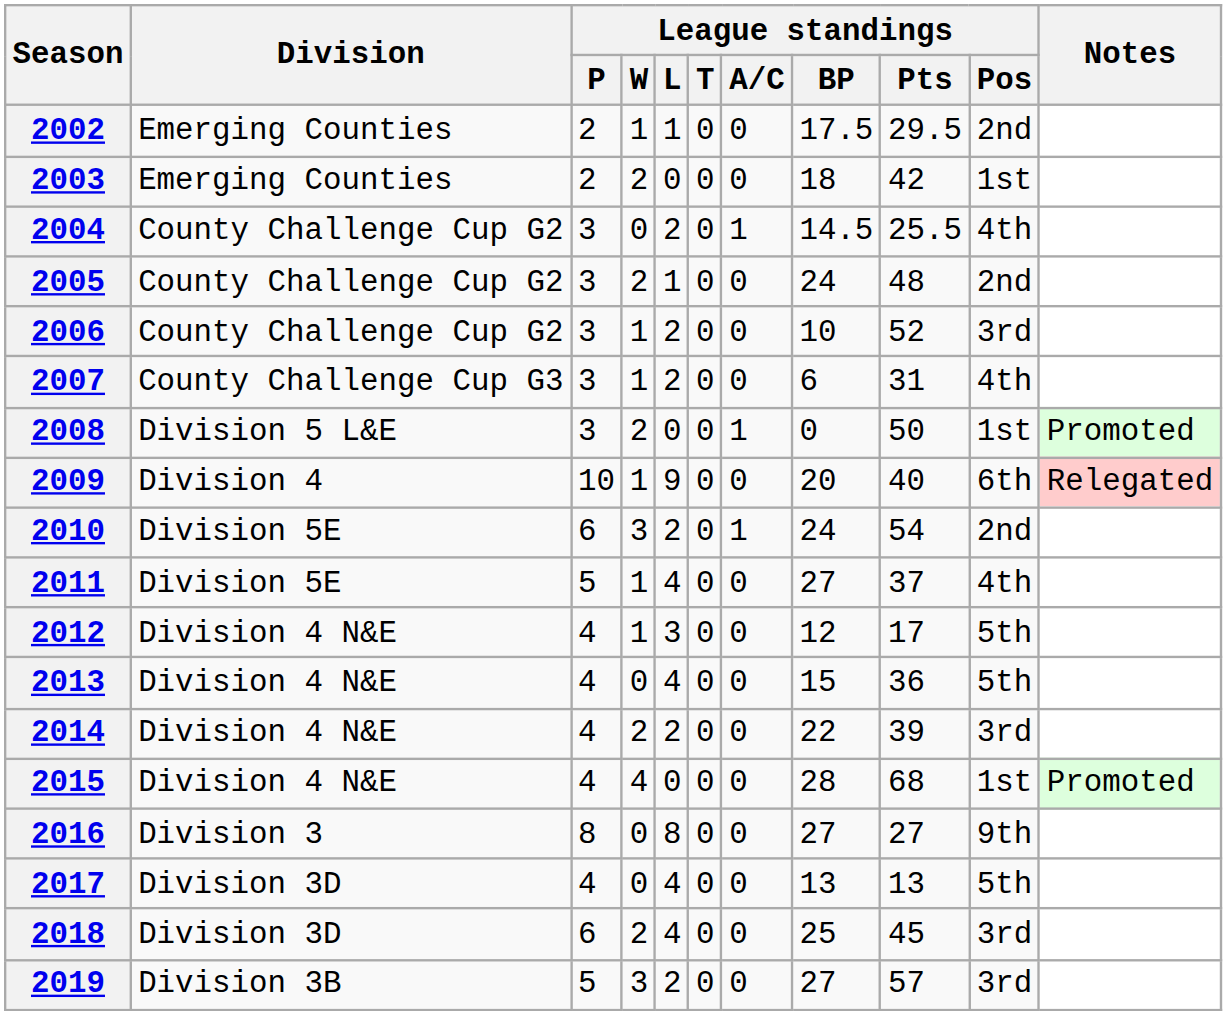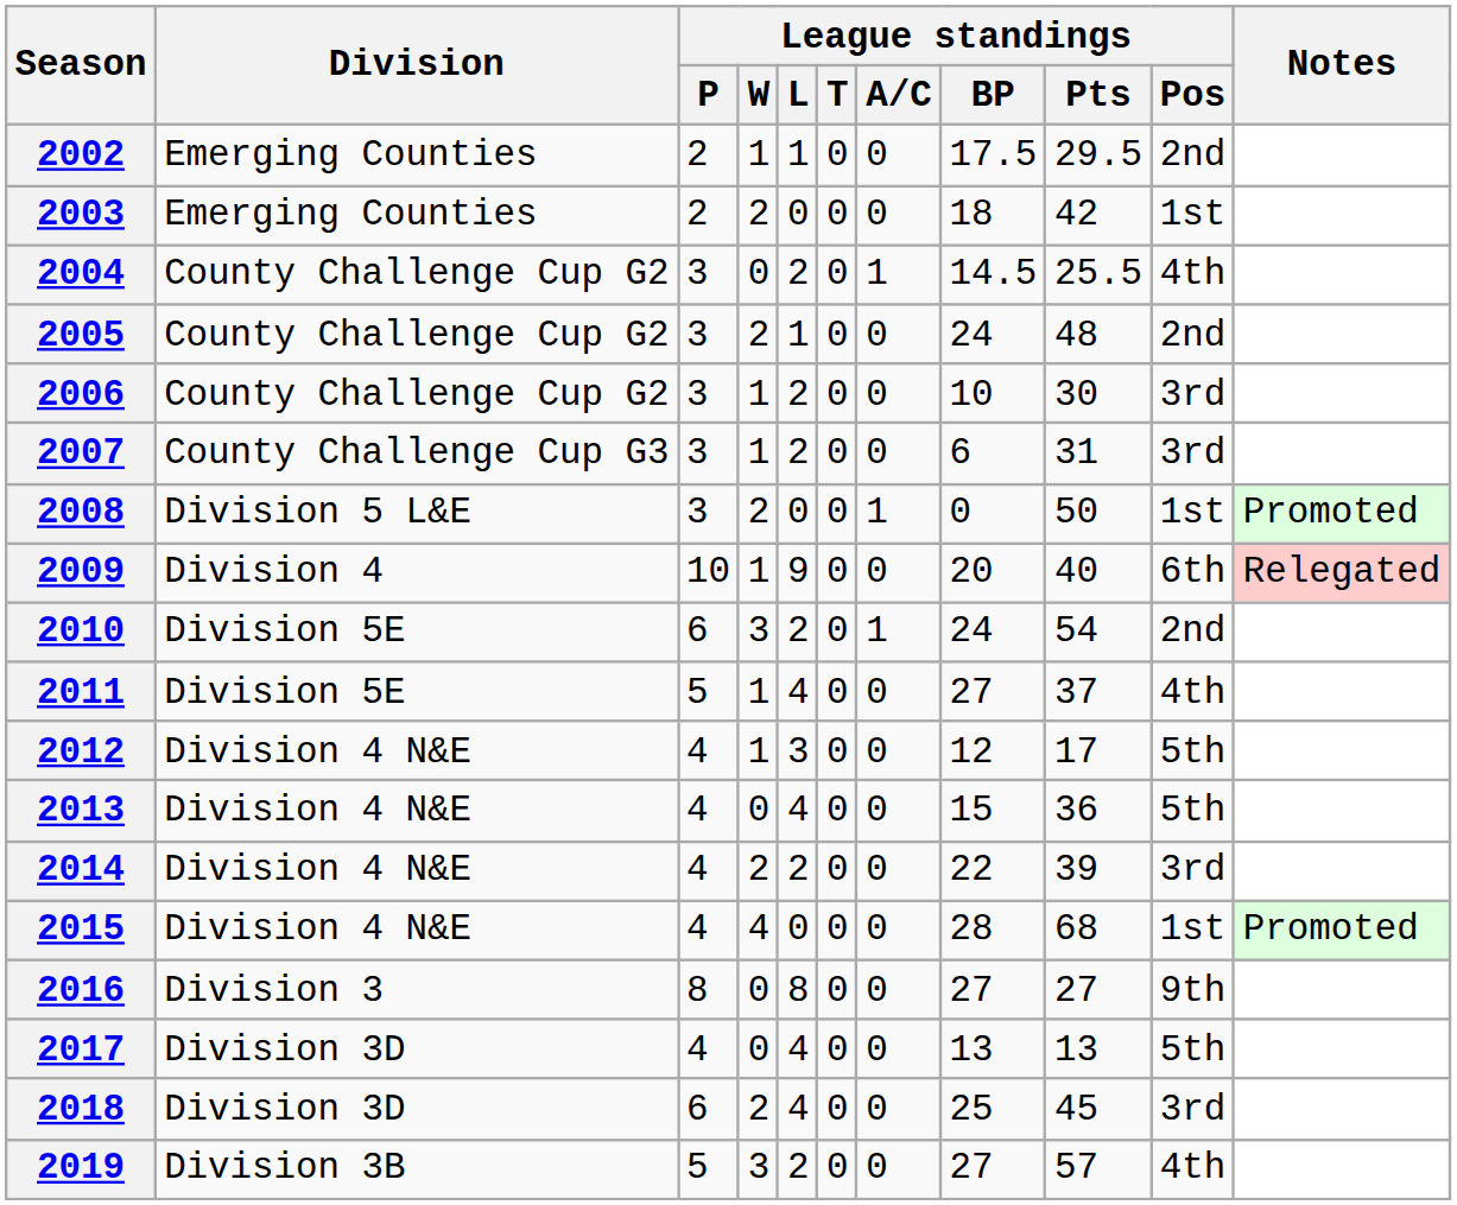2006 | League standings / Pts: 52 -> 30
2007 | League standings / Pos: 4th -> 3rd
2019 | League standings / Pos: 3rd -> 4th
